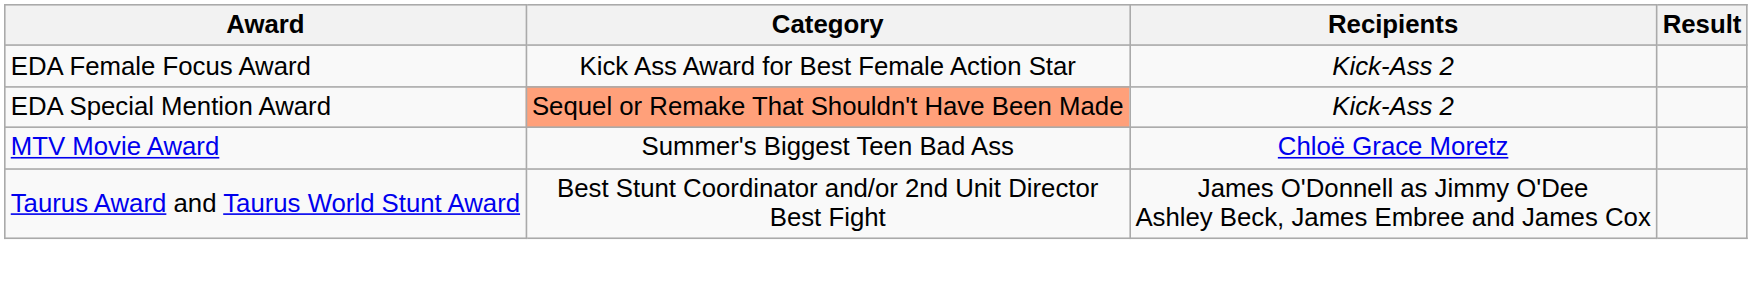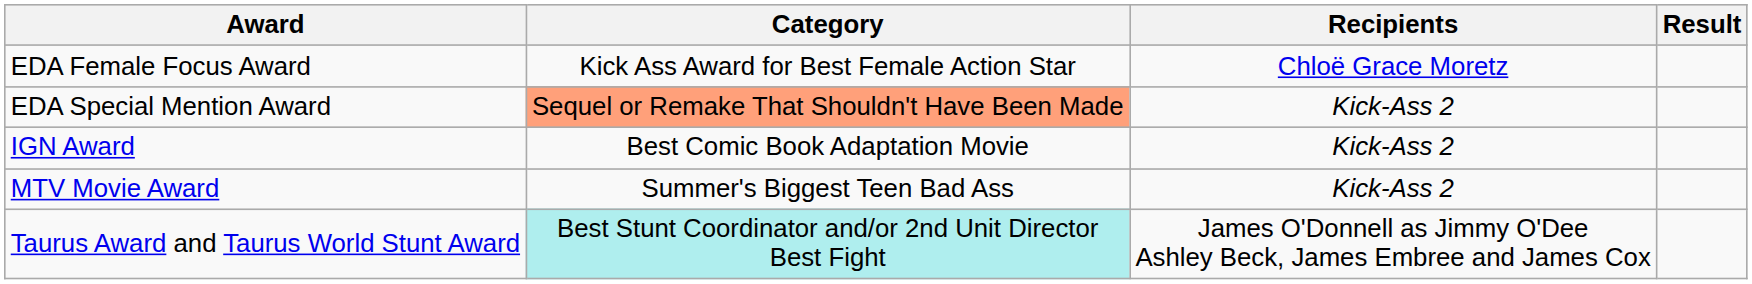EDA Female Focus Award | Recipients: Kick-Ass 2 -> Chloë Grace Moretz
+ row: IGN Award | Best Comic Book Adaptation Movie | Kick-Ass 2
MTV Movie Award | Recipients: Chloë Grace Moretz -> Kick-Ass 2
Taurus Award and Taurus World Stunt Award | Category: no background -> paleturquoise background
